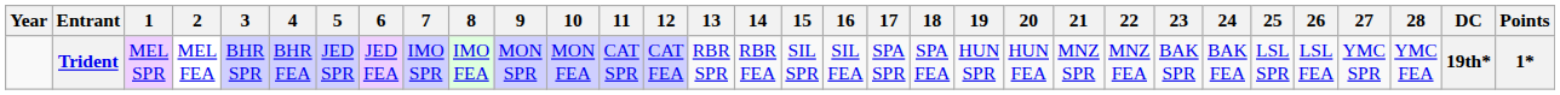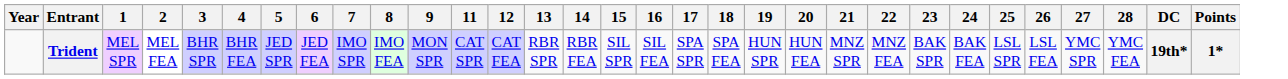- column: 10 | MON FEA
